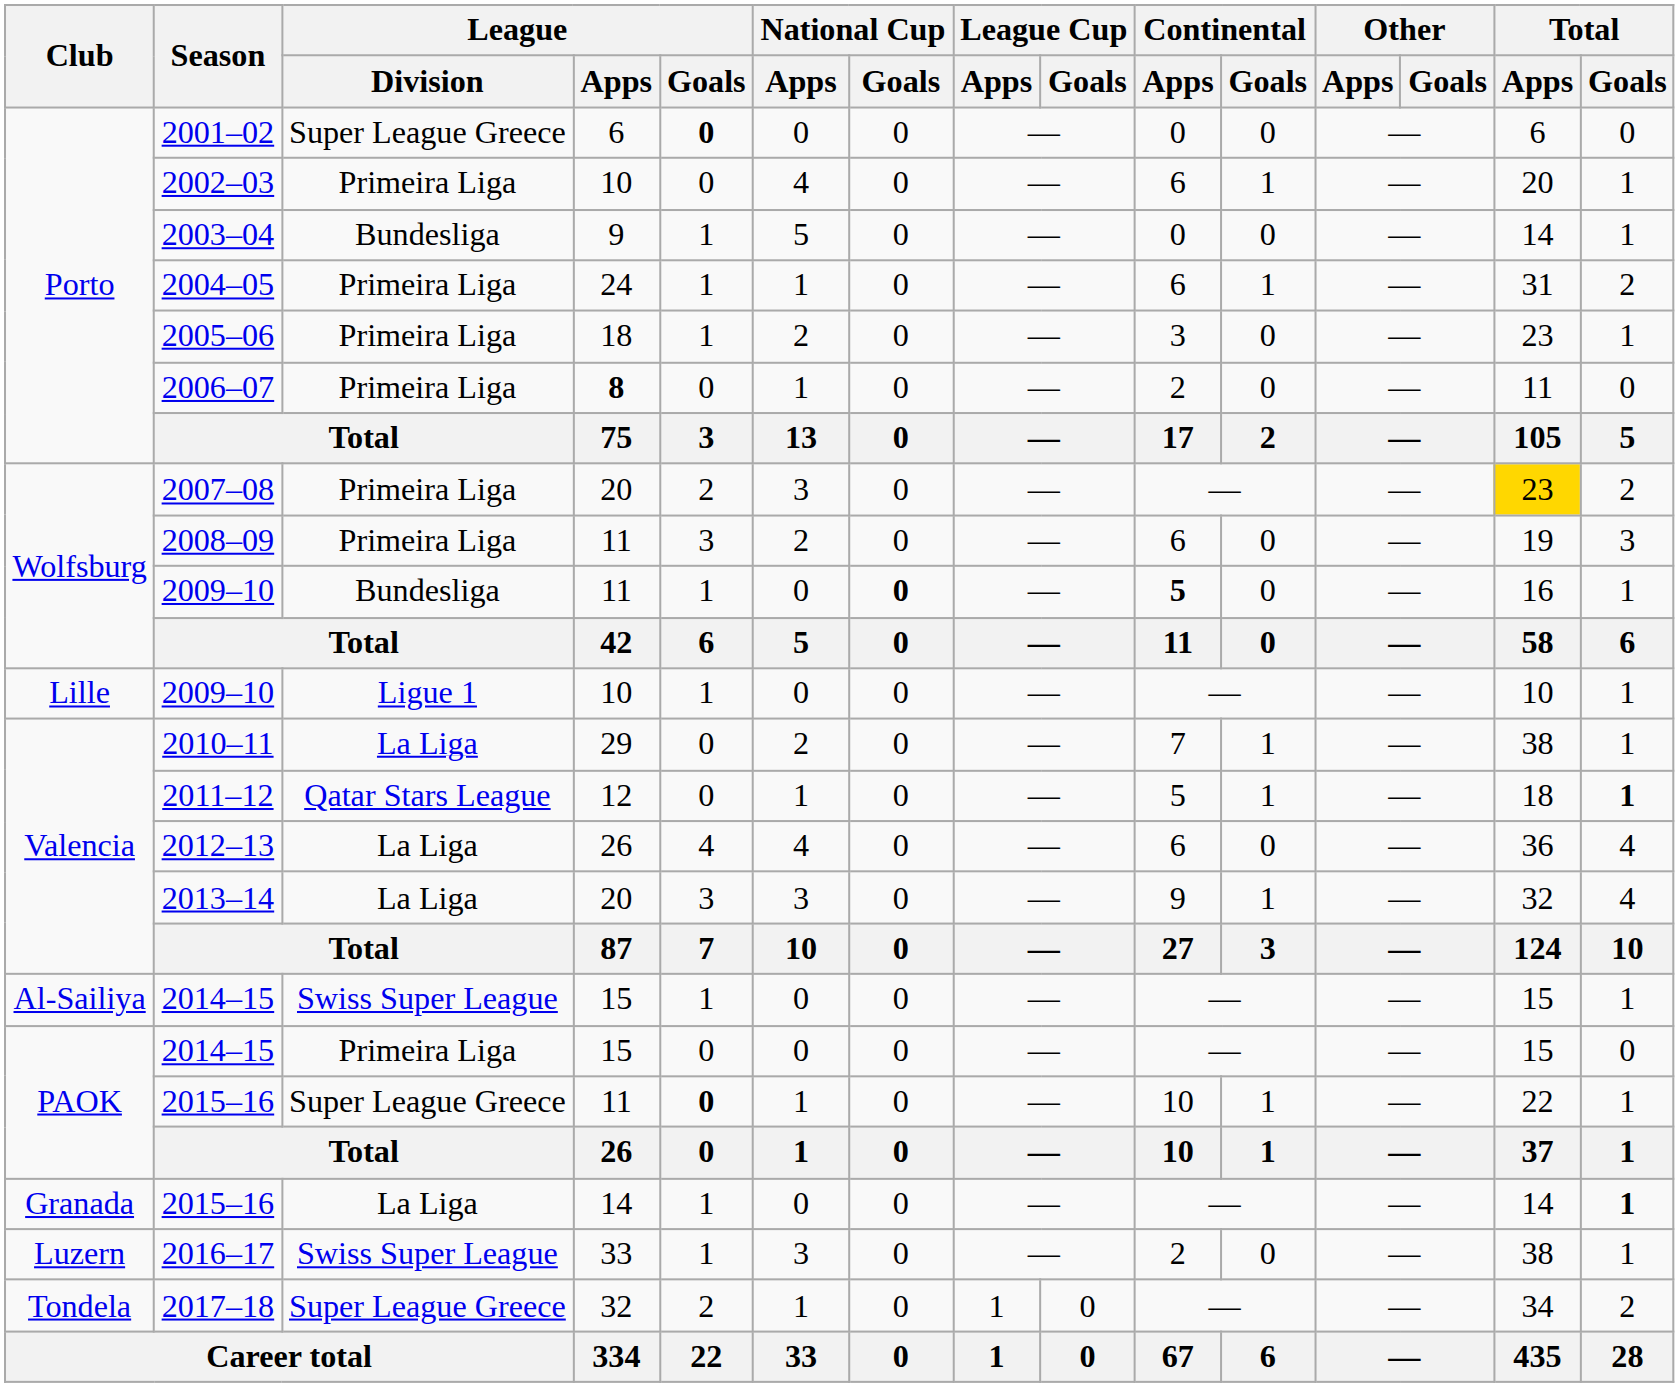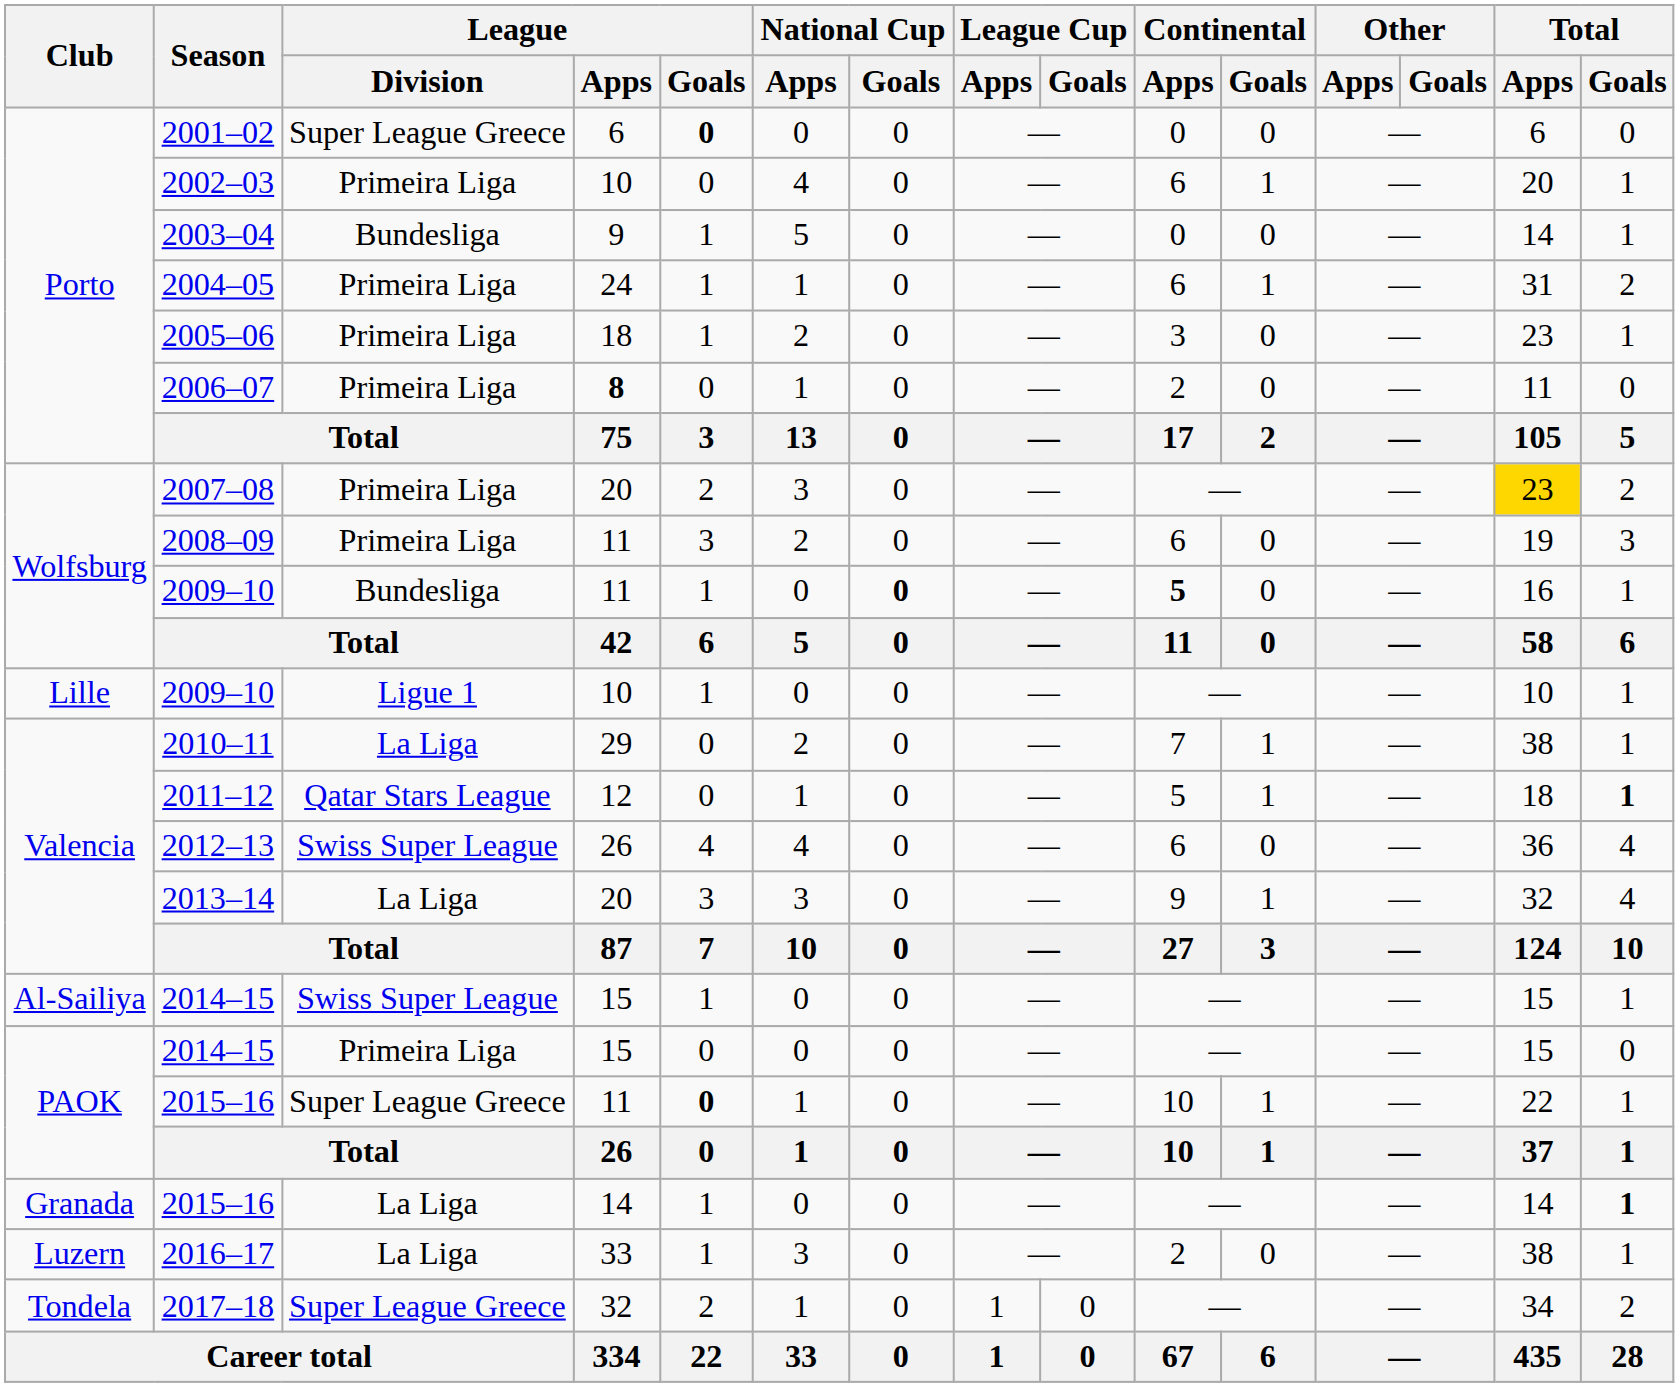2012–13 | League / Division: La Liga -> Swiss Super League
2016–17 | League / Division: Swiss Super League -> La Liga
